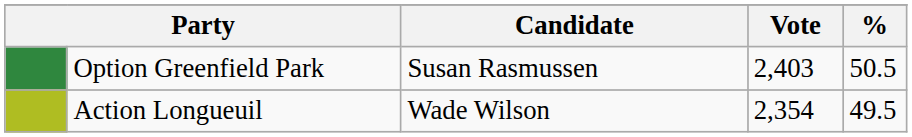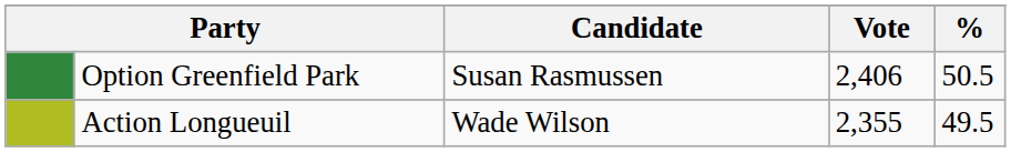Option Greenfield Park | Vote: 2,403 -> 2,406
Action Longueuil | Vote: 2,354 -> 2,355
